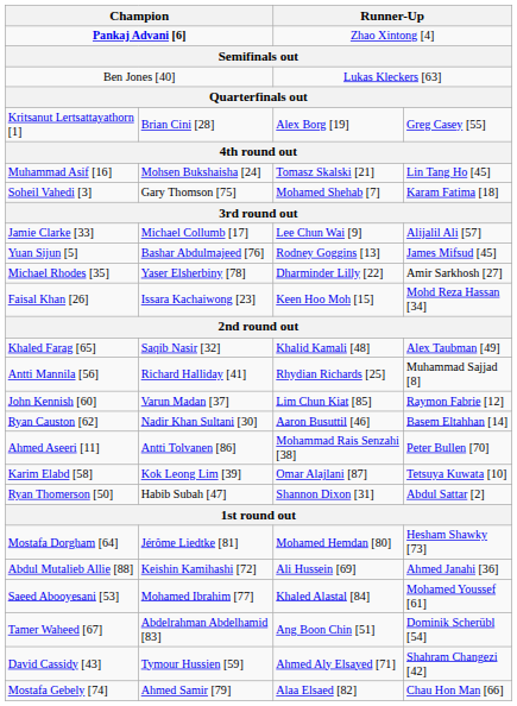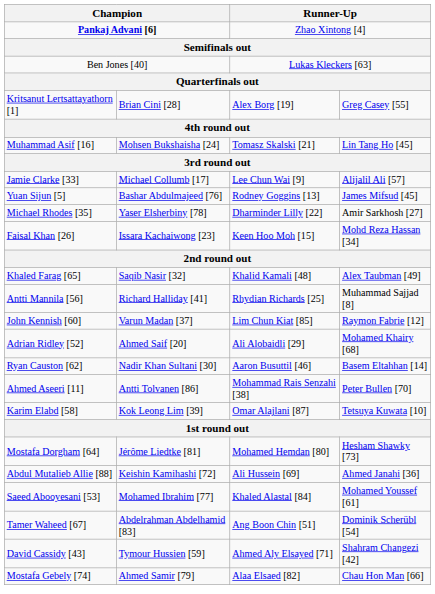- row: Soheil Vahedi [3] | Gary Thomson [75] | Mohamed Shehab [7] | Karam Fatima [18]
+ row: Adrian Ridley [52] | Ahmed Saif [20] | Ali Alobaidli [29] | Mohamed Khairy [68]
- row: Ryan Thomerson [50] | Habib Subah [47] | Shannon Dixon [31] | Abdul Sattar [2]
